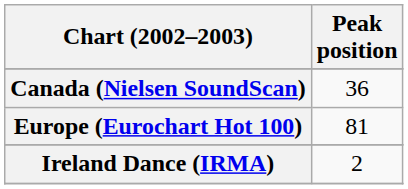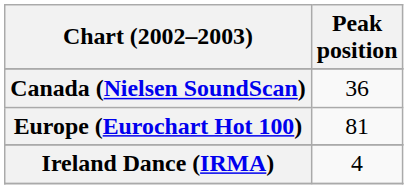Ireland Dance (IRMA) | Peak position: 2 -> 4
